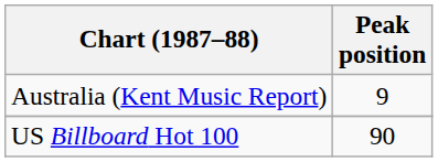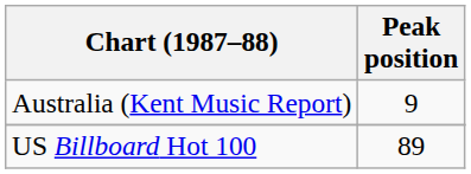US Billboard Hot 100 | Peak position: 90 -> 89
